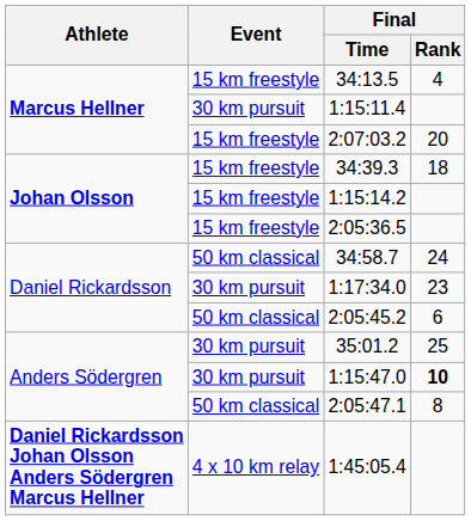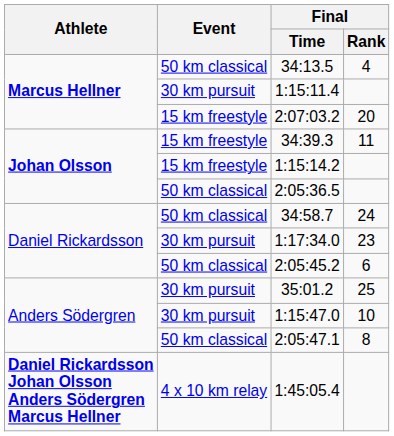34:13.5 | Event: 15 km freestyle -> 50 km classical
34:39.3 | Final / Rank: 18 -> 11
2:05:36.5 | Event: 15 km freestyle -> 50 km classical
1:15:47.0 | Final / Rank: bold -> normal
